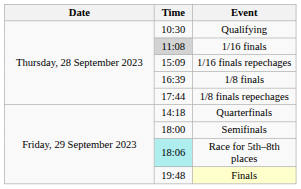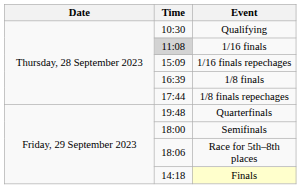Quarterfinals | Time: 14:18 -> 19:48
Race for 5th–8th places | Time: paleturquoise background -> no background
Finals | Time: 19:48 -> 14:18
